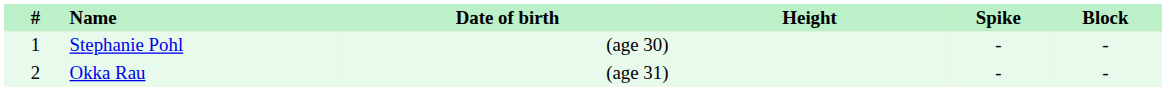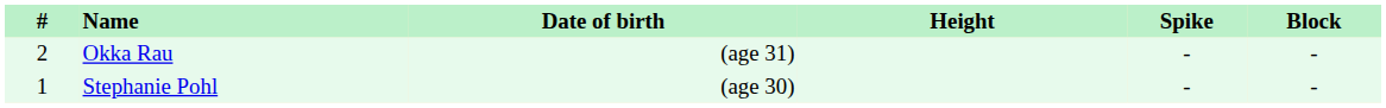rows swapped: Stephanie Pohl <-> Okka Rau
